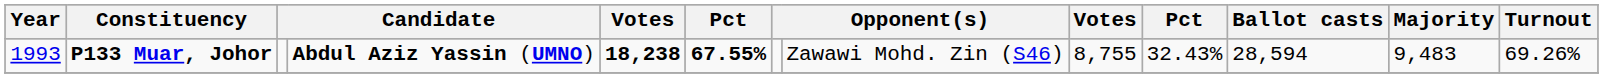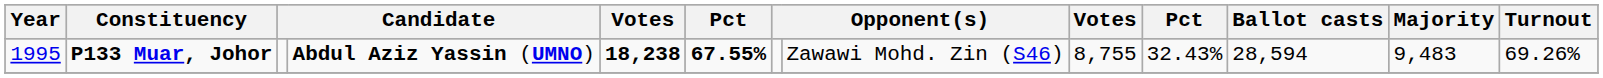P133 Muar, Johor | Year: 1993 -> 1995
